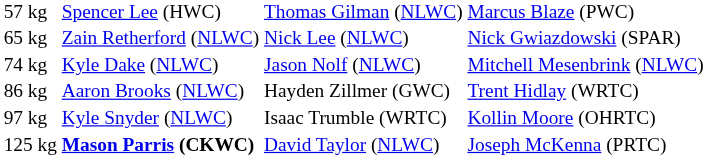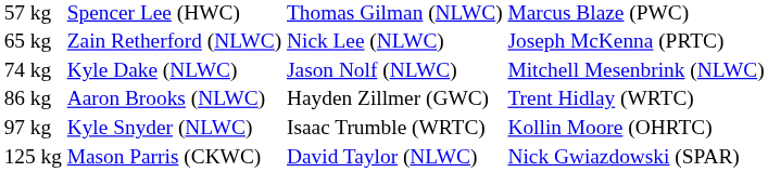65 kg | column 4: Nick Gwiazdowski (SPAR) -> Joseph McKenna (PRTC)
125 kg | column 2: bold -> normal
125 kg | column 4: Joseph McKenna (PRTC) -> Nick Gwiazdowski (SPAR)
